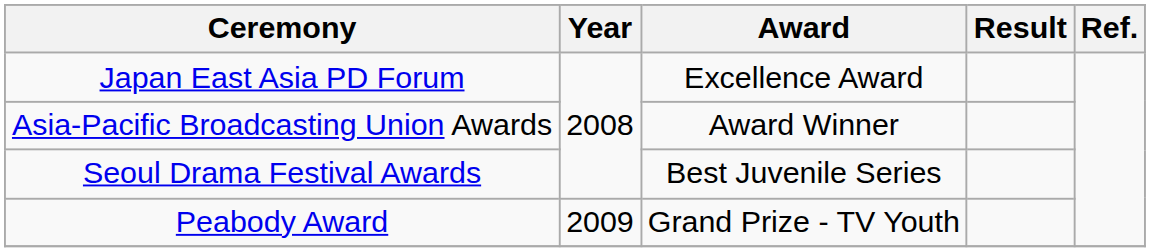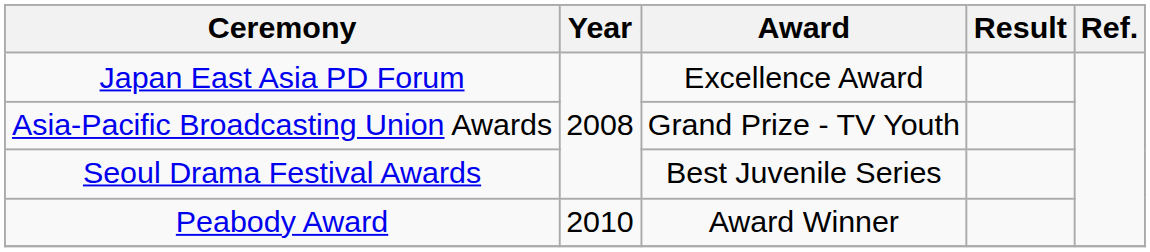Asia-Pacific Broadcasting Union Awards | Award: Award Winner -> Grand Prize - TV Youth
Peabody Award | Year: 2009 -> 2010
Peabody Award | Award: Grand Prize - TV Youth -> Award Winner
